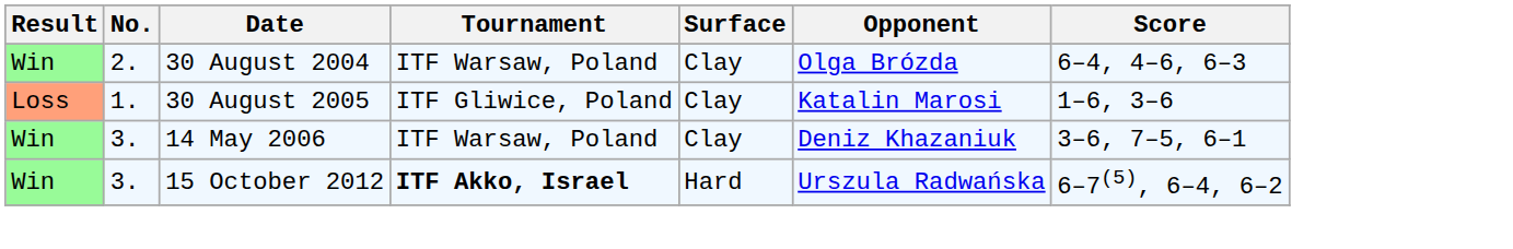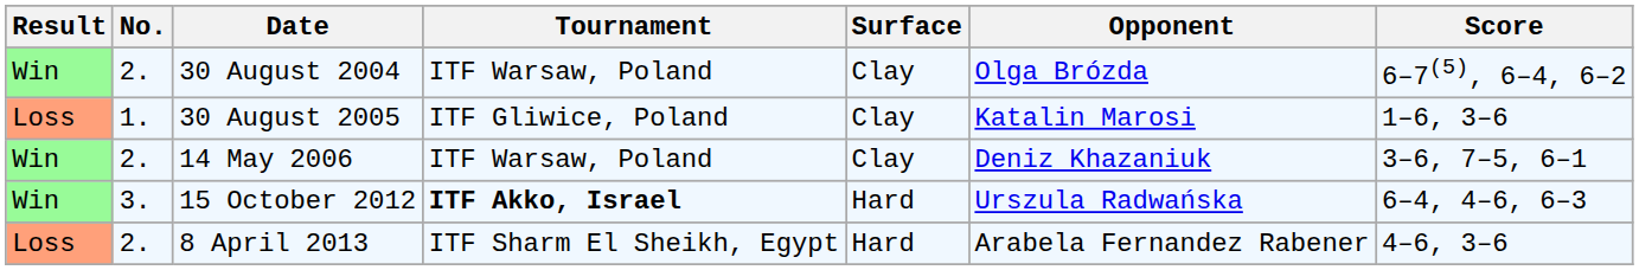30 August 2004 | Score: 6–4, 4–6, 6–3 -> 6–7(5), 6–4, 6–2
14 May 2006 | No.: 3. -> 2.
15 October 2012 | Score: 6–7(5), 6–4, 6–2 -> 6–4, 4–6, 6–3
+ row: Loss | 2. | 8 April 2013 | ITF Sharm El Sheikh, Egypt | Hard | Arabela Fernandez Rabener | 4–6, 3–6
